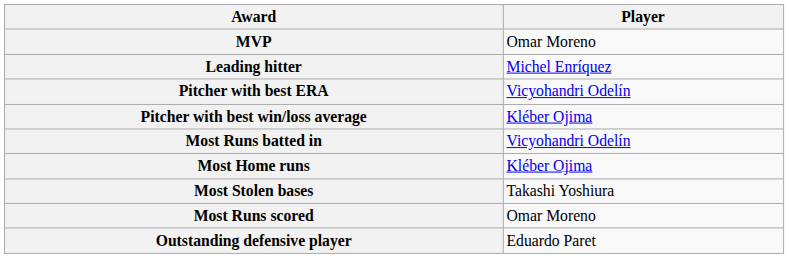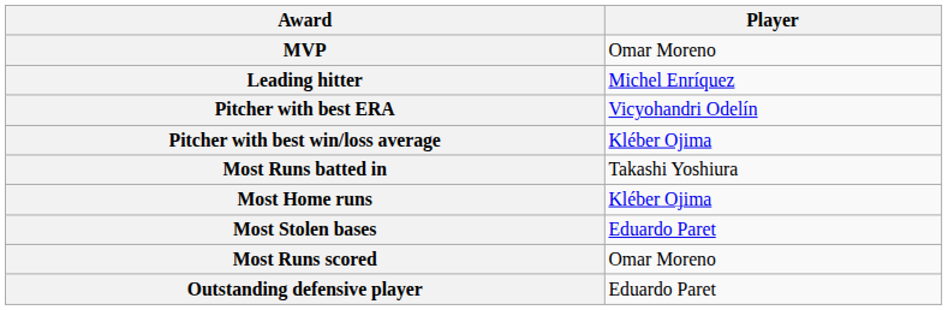Most Runs batted in | Player: Vicyohandri Odelín -> Takashi Yoshiura
Most Stolen bases | Player: Takashi Yoshiura -> Eduardo Paret
